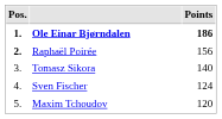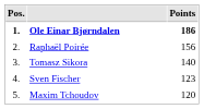Raphaël Poirée | Pos.: bold -> normal
Sven Fischer | Points: 124 -> 123
